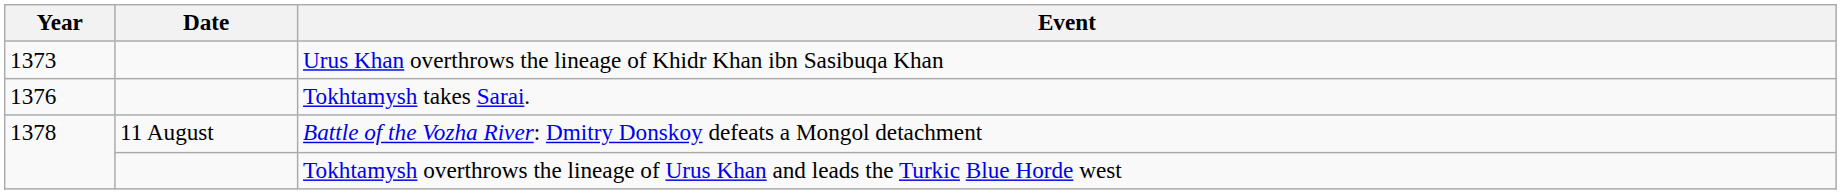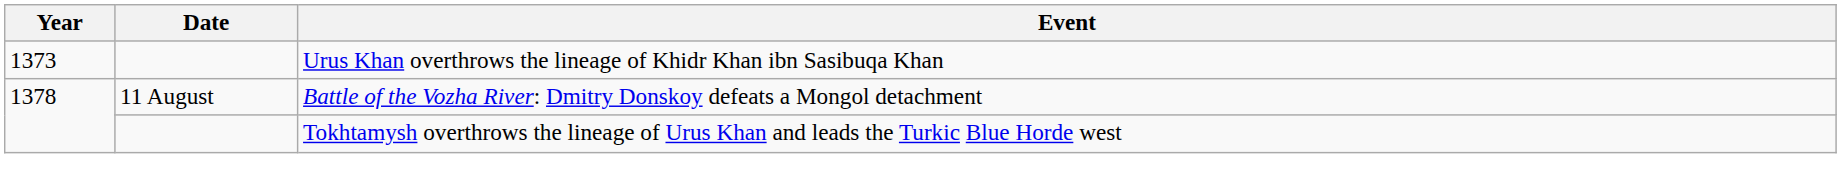- row: 1376 | Tokhtamysh takes Sarai.
